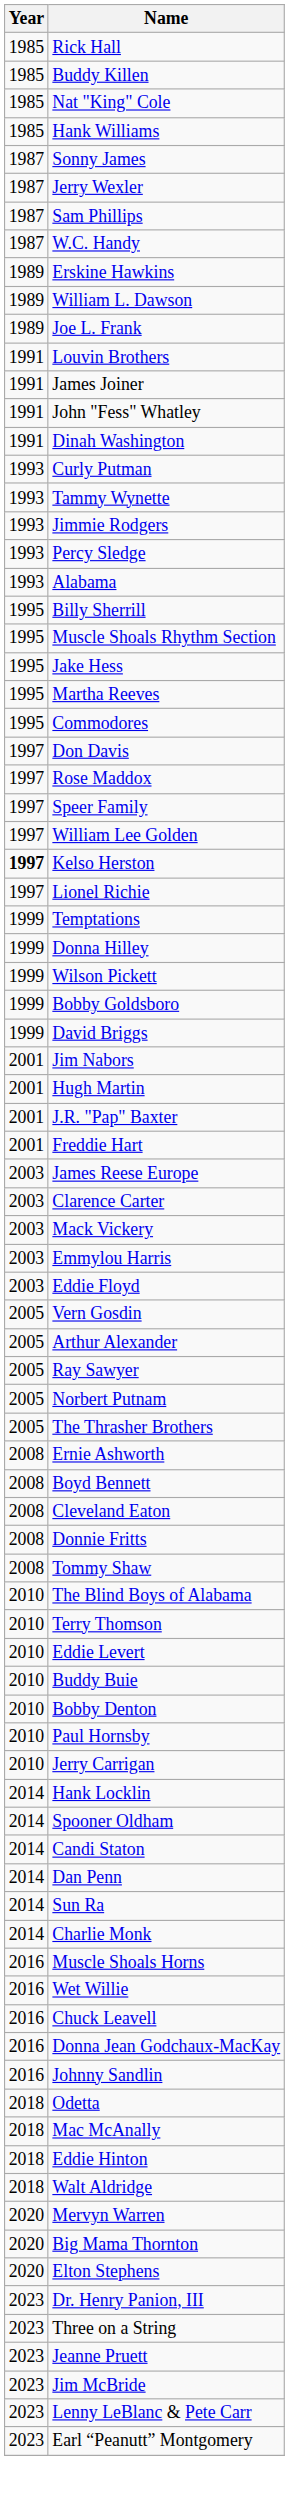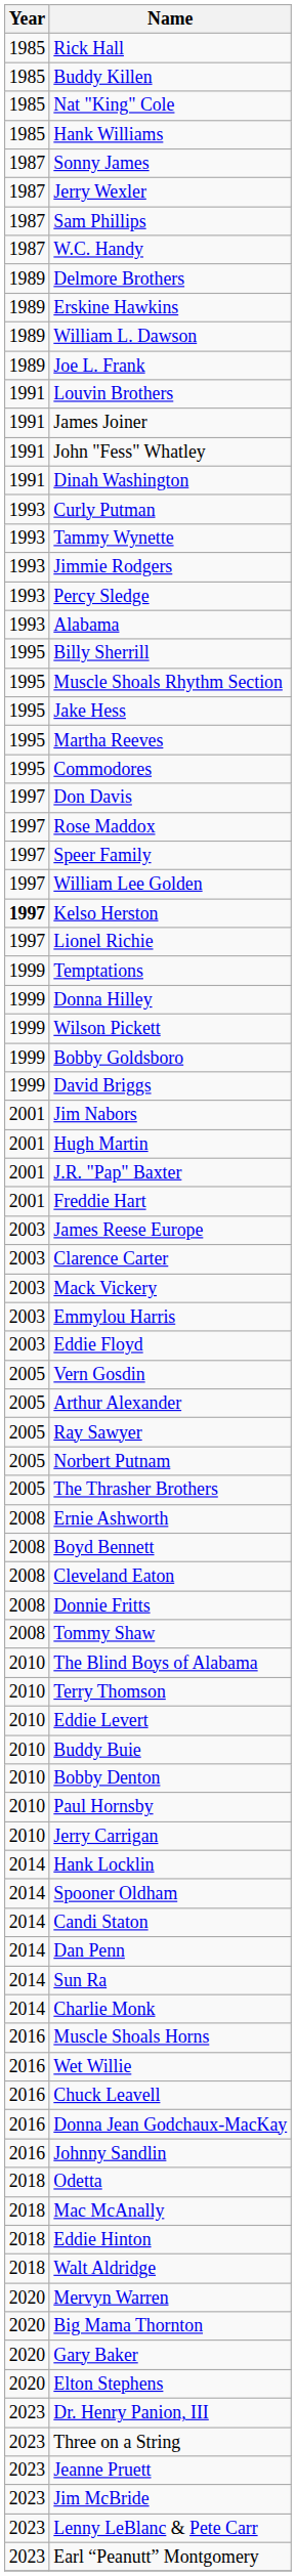+ row: 1989 | Delmore Brothers
+ row: 2020 | Gary Baker
